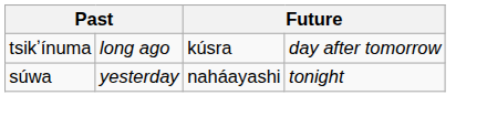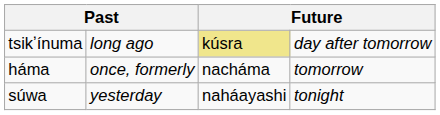tsikʼínuma | column 3: no background -> khaki background
+ row: háma | once, formerly | nacháma | tomorrow
